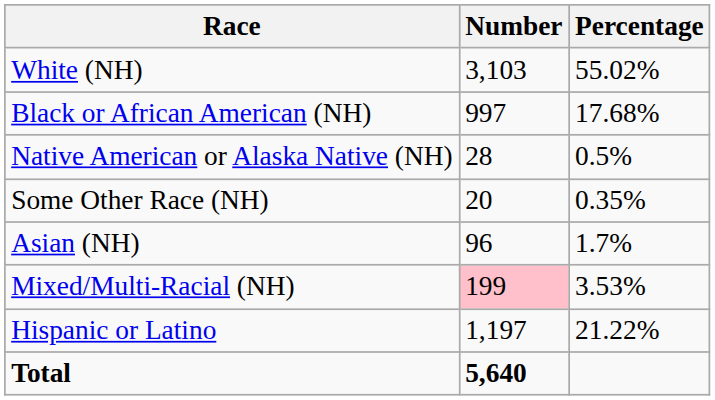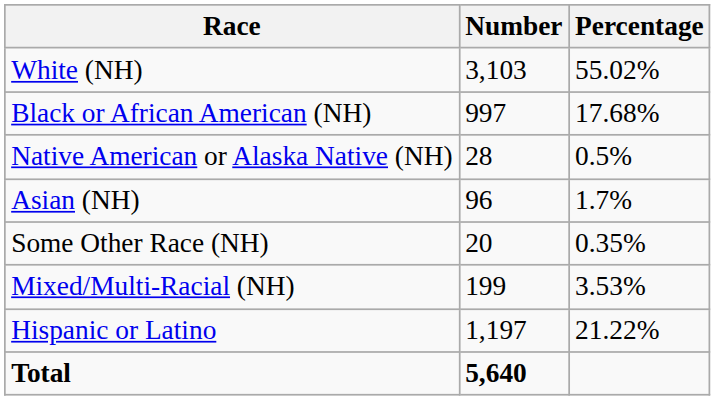rows swapped: Asian (NH) <-> Some Other Race (NH)
Mixed/Multi-Racial (NH) | Number: pink background -> no background
